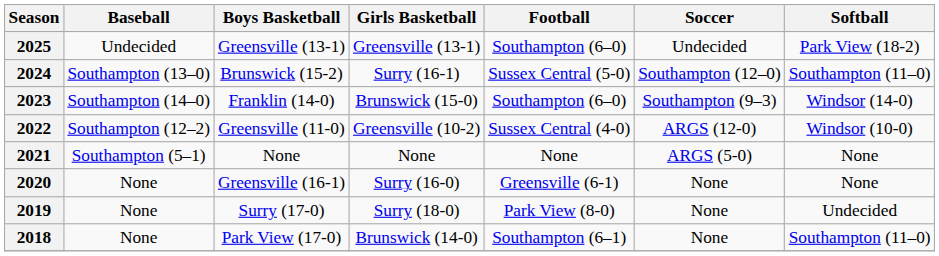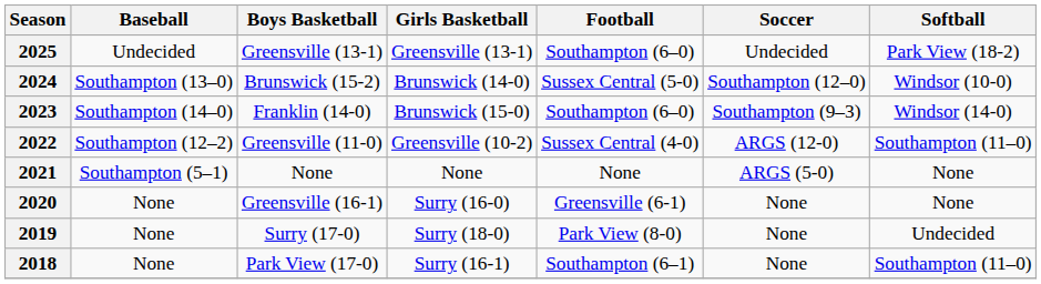2024 | Girls Basketball: Surry (16-1) -> Brunswick (14-0)
2024 | Softball: Southampton (11–0) -> Windsor (10-0)
2022 | Softball: Windsor (10-0) -> Southampton (11–0)
2018 | Girls Basketball: Brunswick (14-0) -> Surry (16-1)
